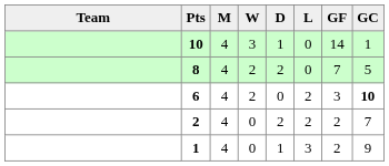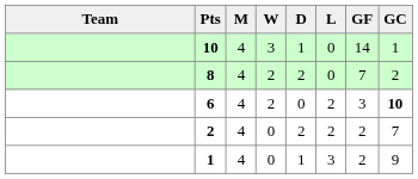8 | GC: 5 -> 2
